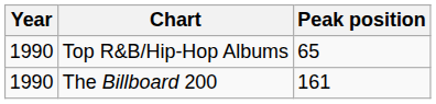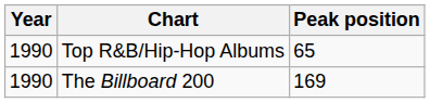The Billboard 200 | Peak position: 161 -> 169
